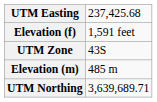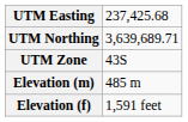rows swapped: UTM Northing <-> Elevation (f)
